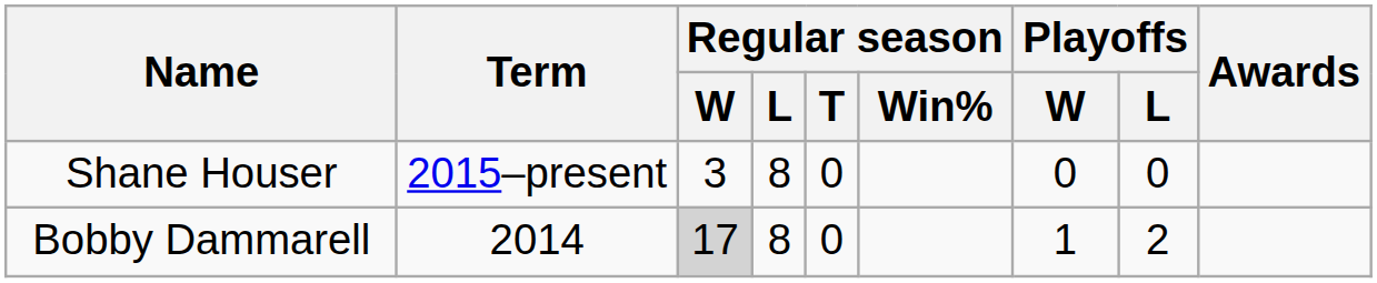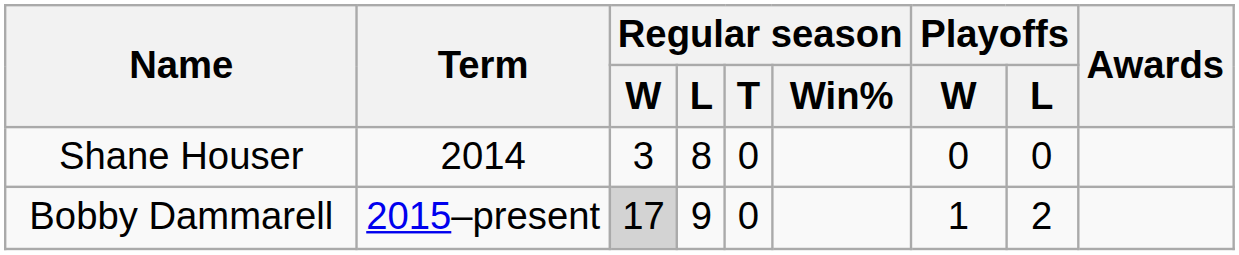Shane Houser | Term: 2015–present -> 2014
Bobby Dammarell | Term: 2014 -> 2015–present
Bobby Dammarell | Regular season / L: 8 -> 9
